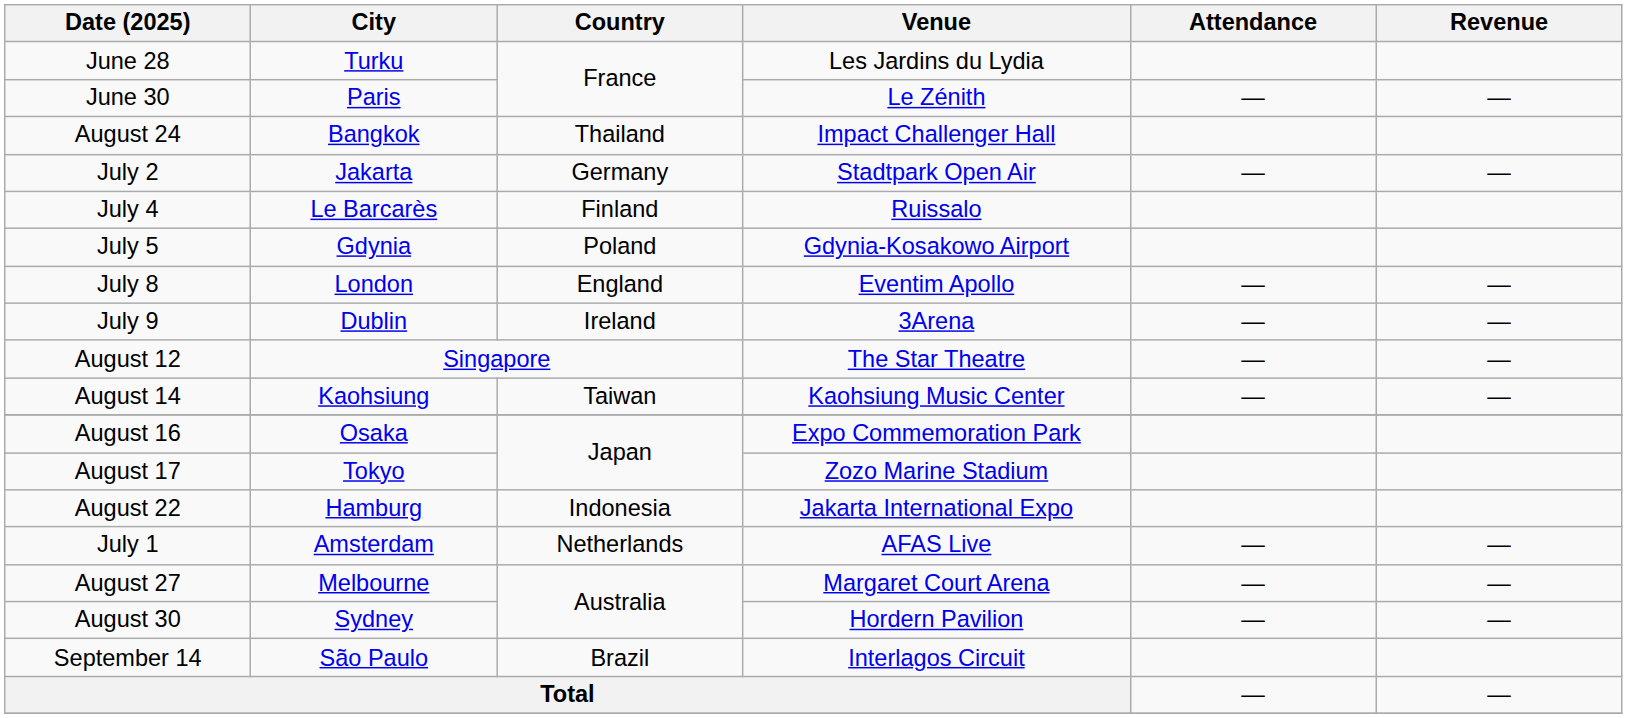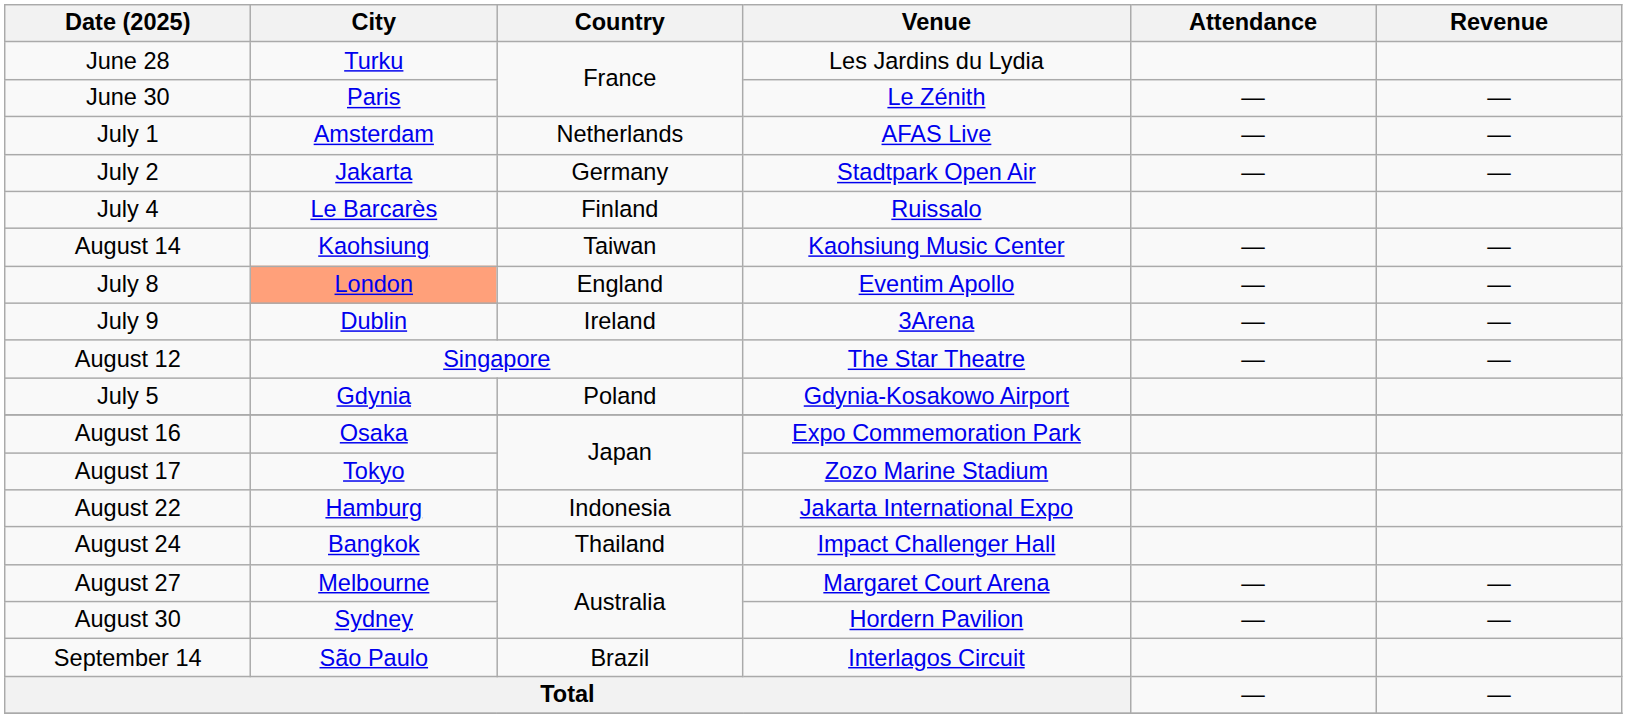rows swapped: July 1 <-> August 24
rows swapped: July 5 <-> August 14
July 8 | City: no background -> lightsalmon background
